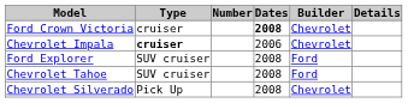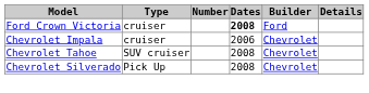Ford Crown Victoria | Builder: Chevrolet -> Ford
Chevrolet Impala | Type: bold -> normal
- row: Ford Explorer | SUV cruiser | 2008 | Ford
Chevrolet Tahoe | Builder: Ford -> Chevrolet
